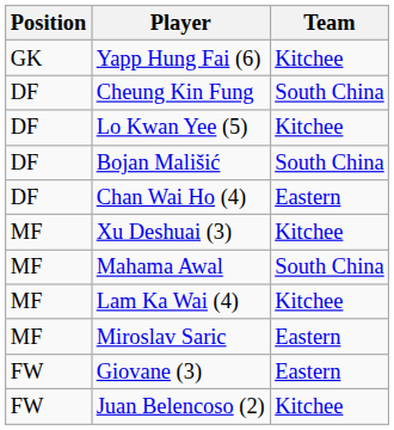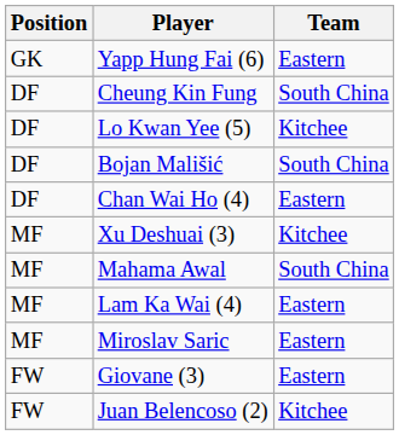Yapp Hung Fai (6) | Team: Kitchee -> Eastern
Lam Ka Wai (4) | Team: Kitchee -> Eastern
